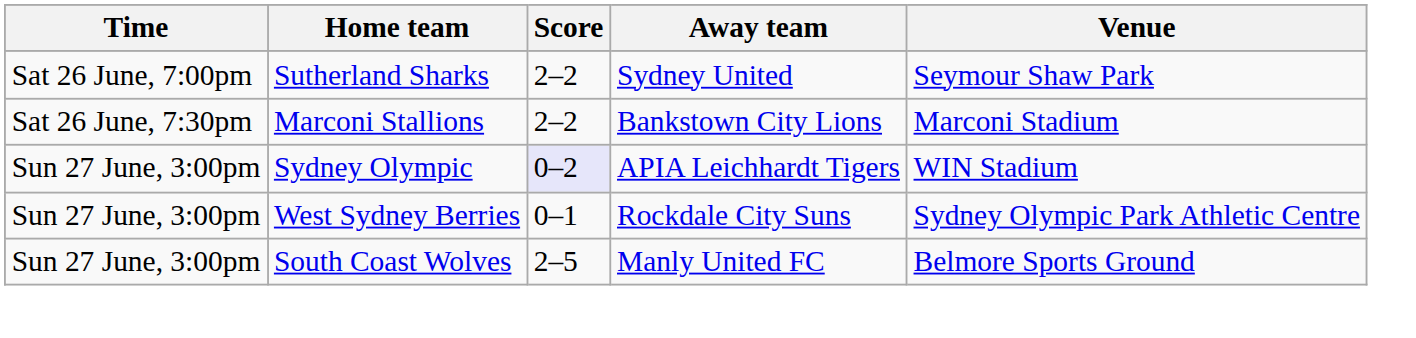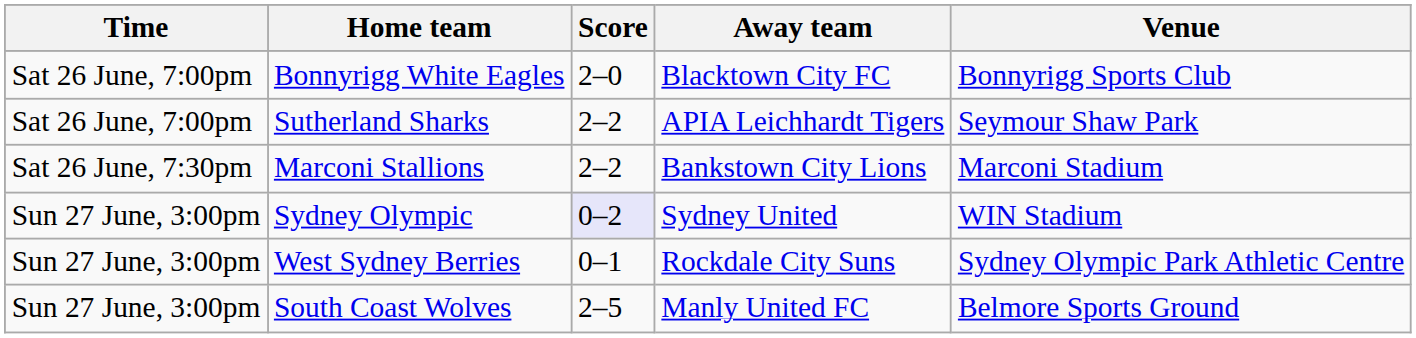+ row: Sat 26 June, 7:00pm | Bonnyrigg White Eagles | 2–0 | Blacktown City FC | Bonnyrigg Sports Club
Sutherland Sharks | Away team: Sydney United -> APIA Leichhardt Tigers
Sydney Olympic | Away team: APIA Leichhardt Tigers -> Sydney United
